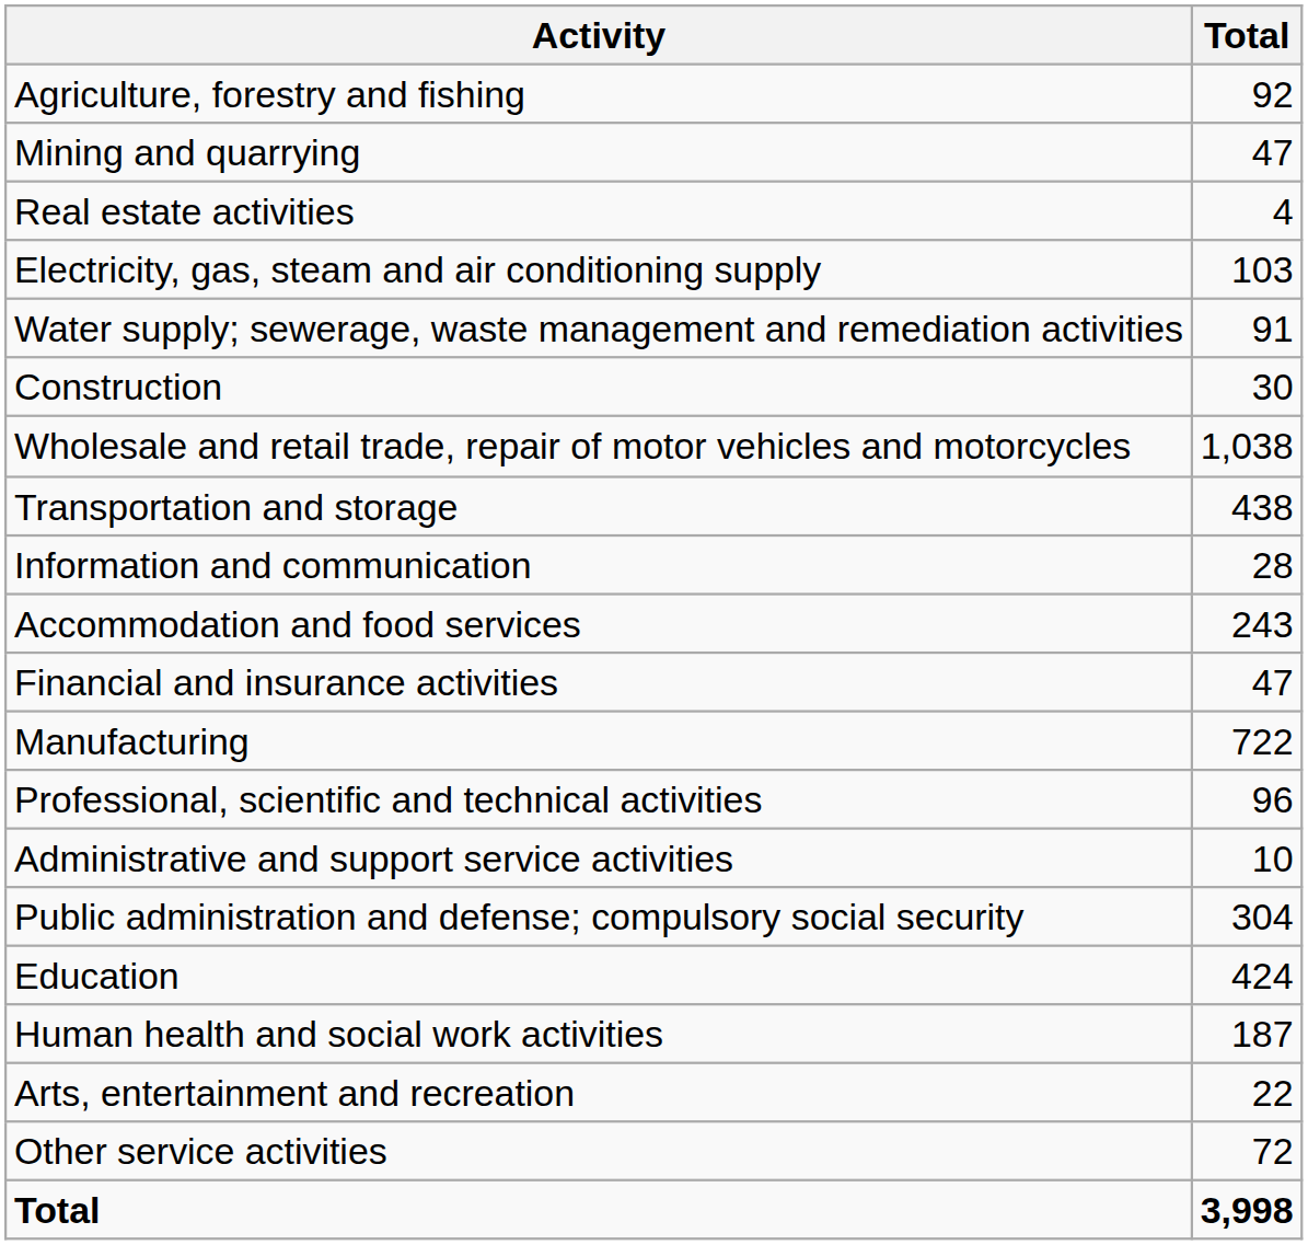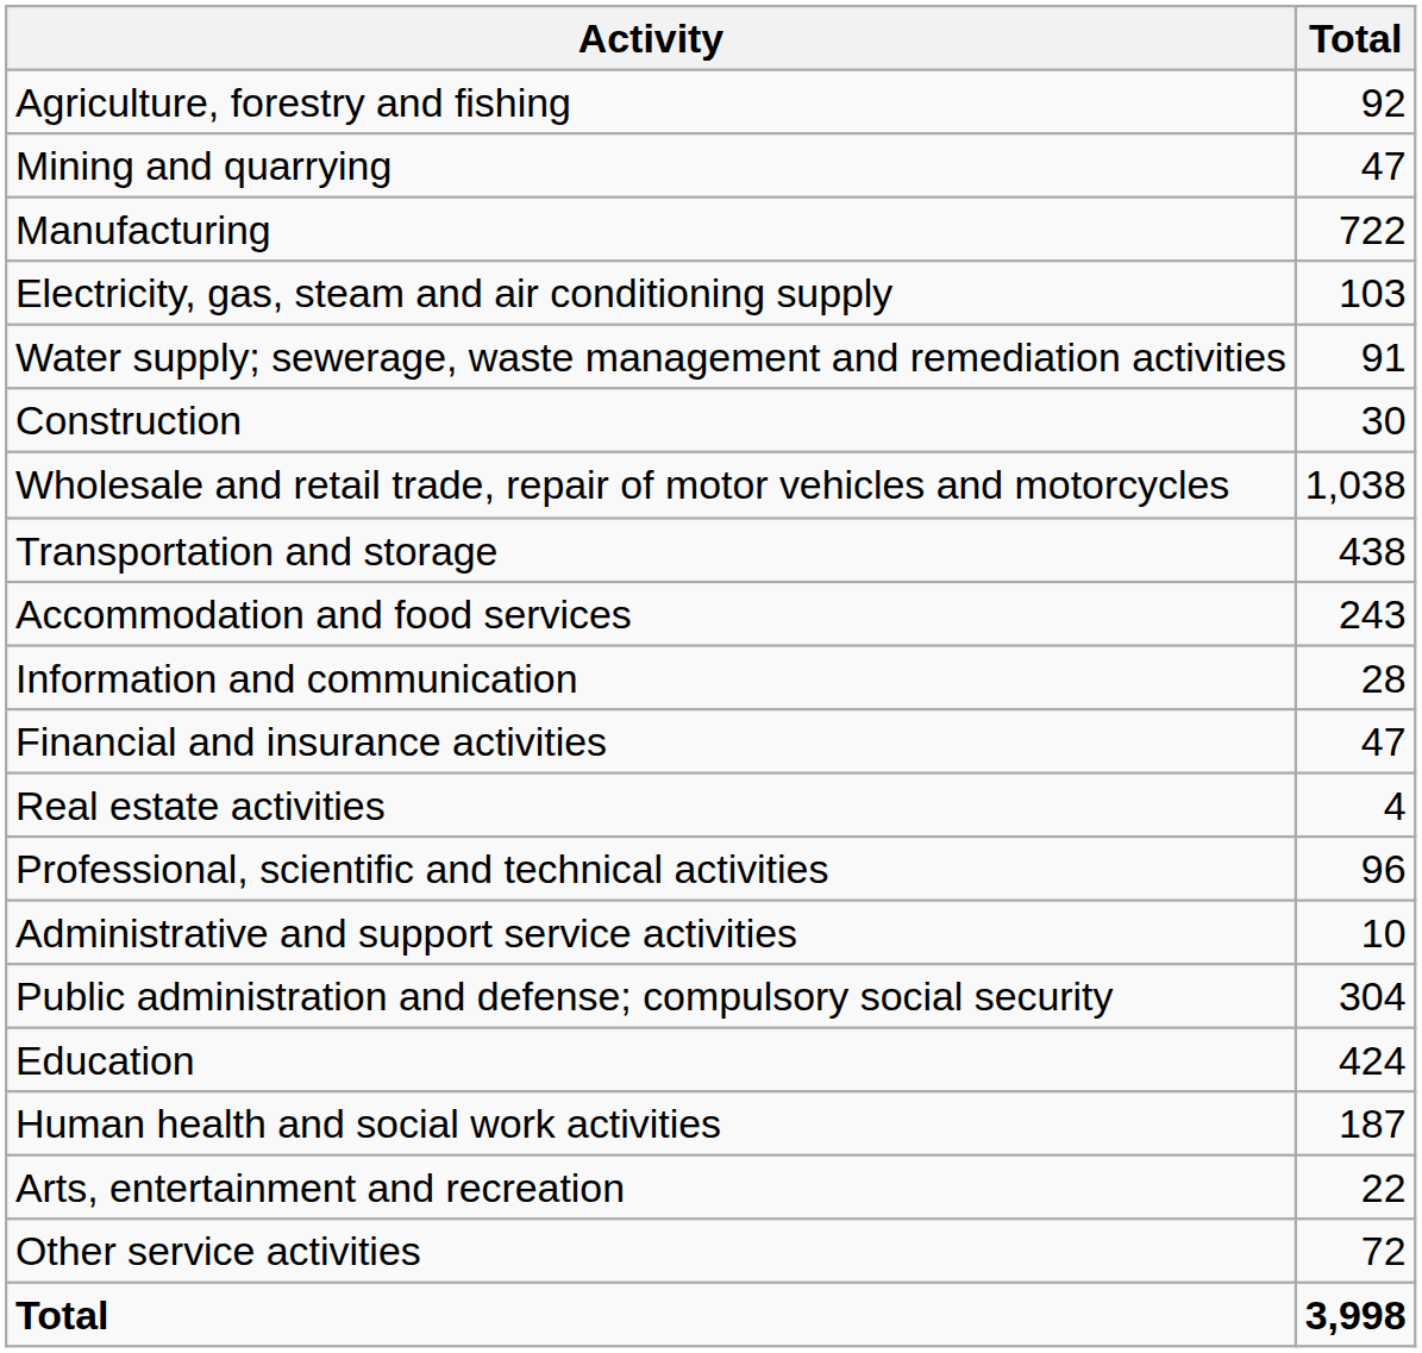rows swapped: Manufacturing <-> Real estate activities
rows swapped: Accommodation and food services <-> Information and communication
